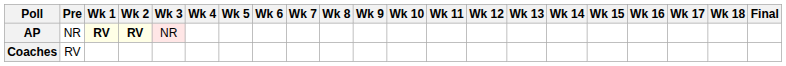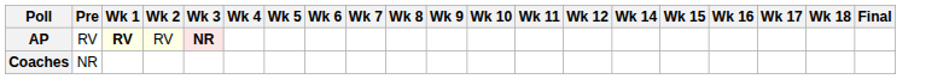- column: Wk 13
AP | Pre: NR -> RV
AP | Wk 2: bold -> normal
AP | Wk 3: normal -> bold
Coaches | Pre: RV -> NR
